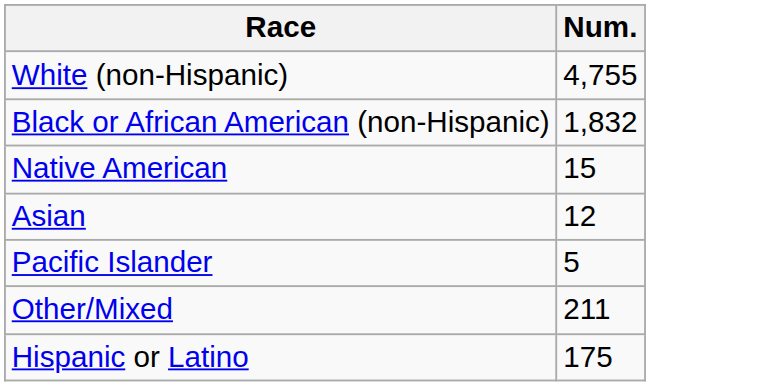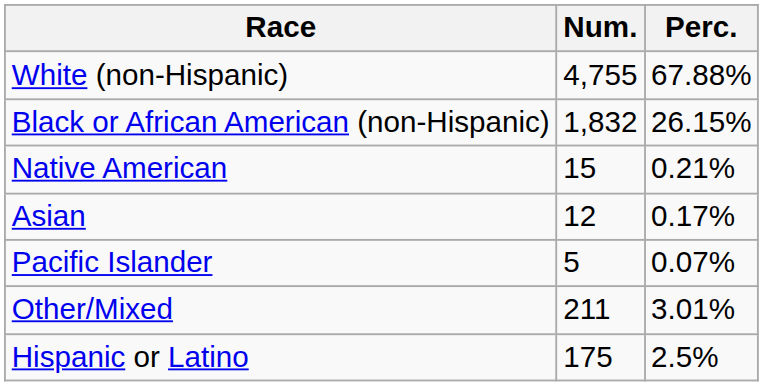+ column: Perc. | 67.88% | 26.15% | 0.21% | 0.17% | 0.07% | 3.01% | 2.5%
